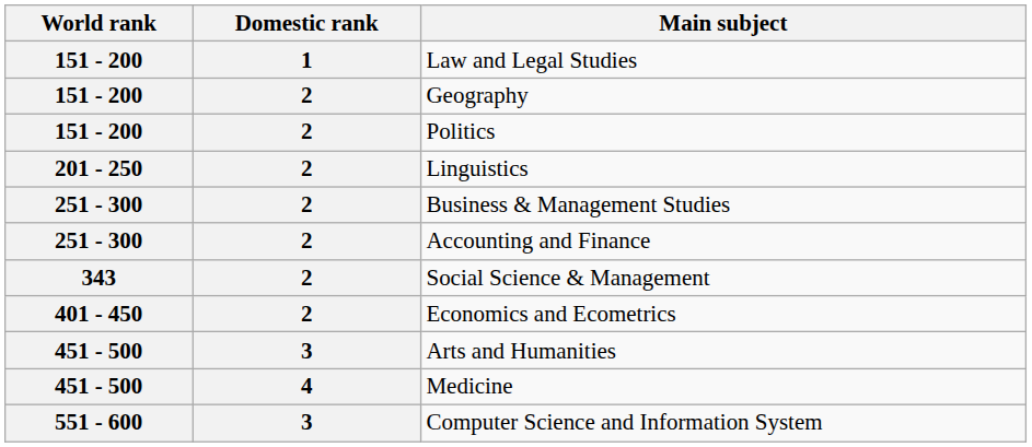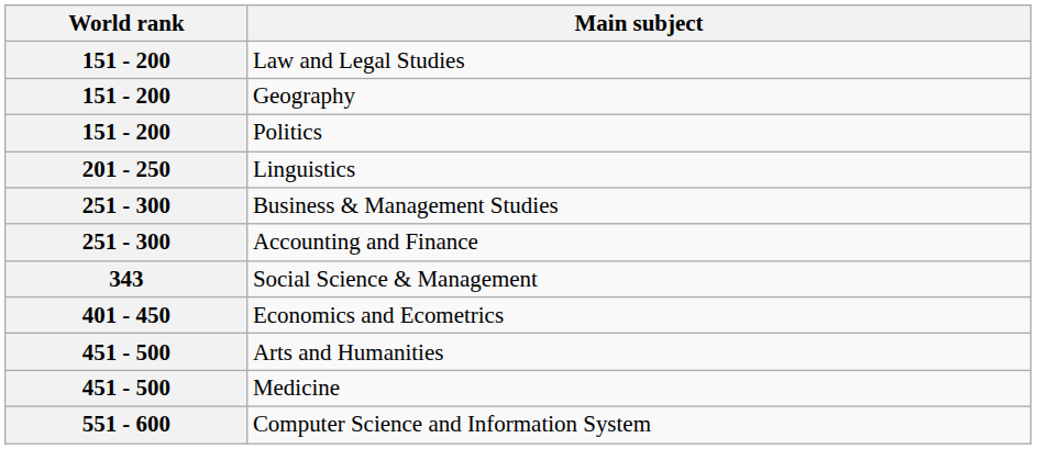- column: Domestic rank | 1 | 2 | 2 | 2 | 2 | 2 | 2 | 2 | 3 | 4 | 3
